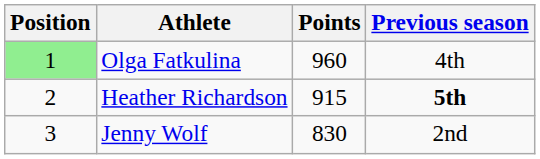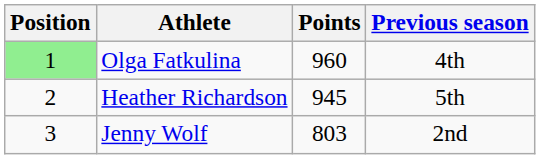Heather Richardson | Points: 915 -> 945
Heather Richardson | Previous season: bold -> normal
Jenny Wolf | Points: 830 -> 803
